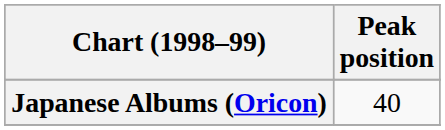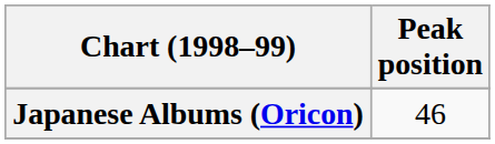Japanese Albums (Oricon) | Peak position: 40 -> 46
